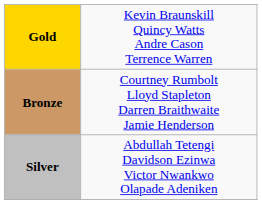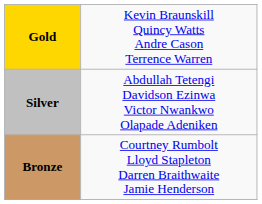rows swapped: Silver <-> Bronze
